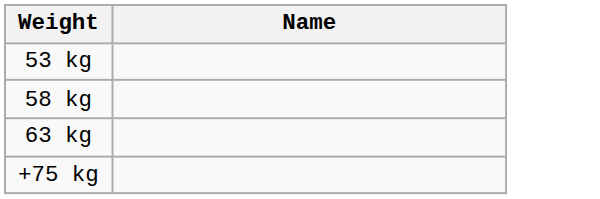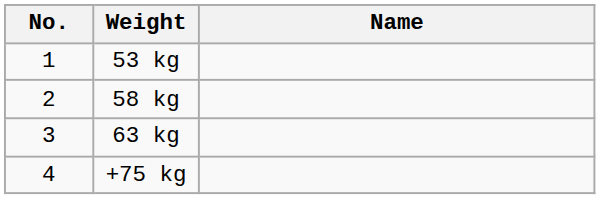+ column: No. | 1 | 2 | 3 | 4
